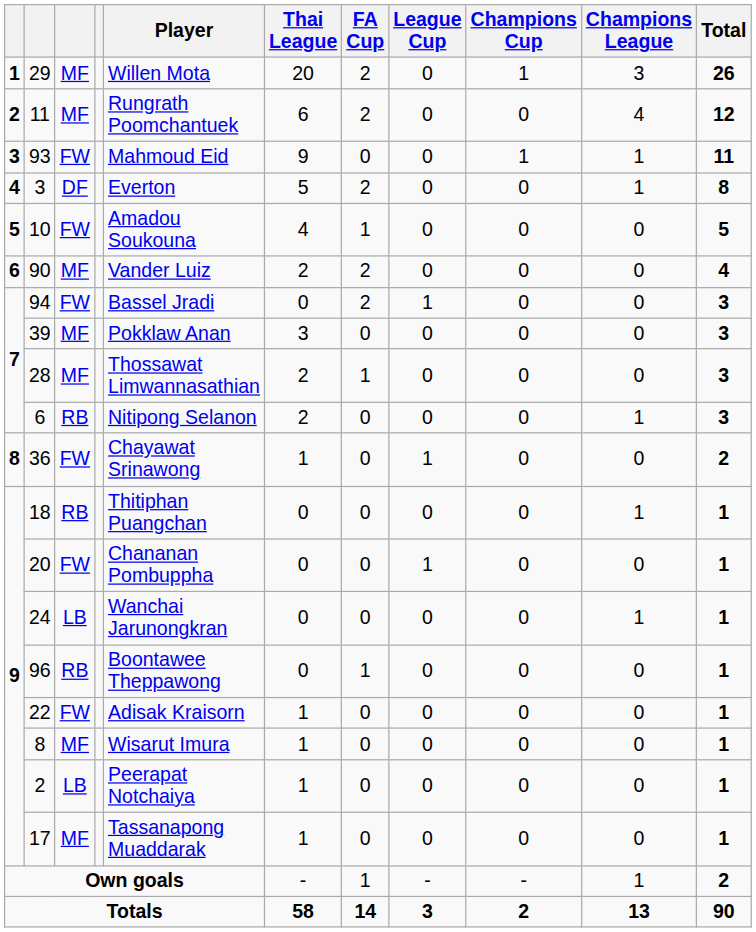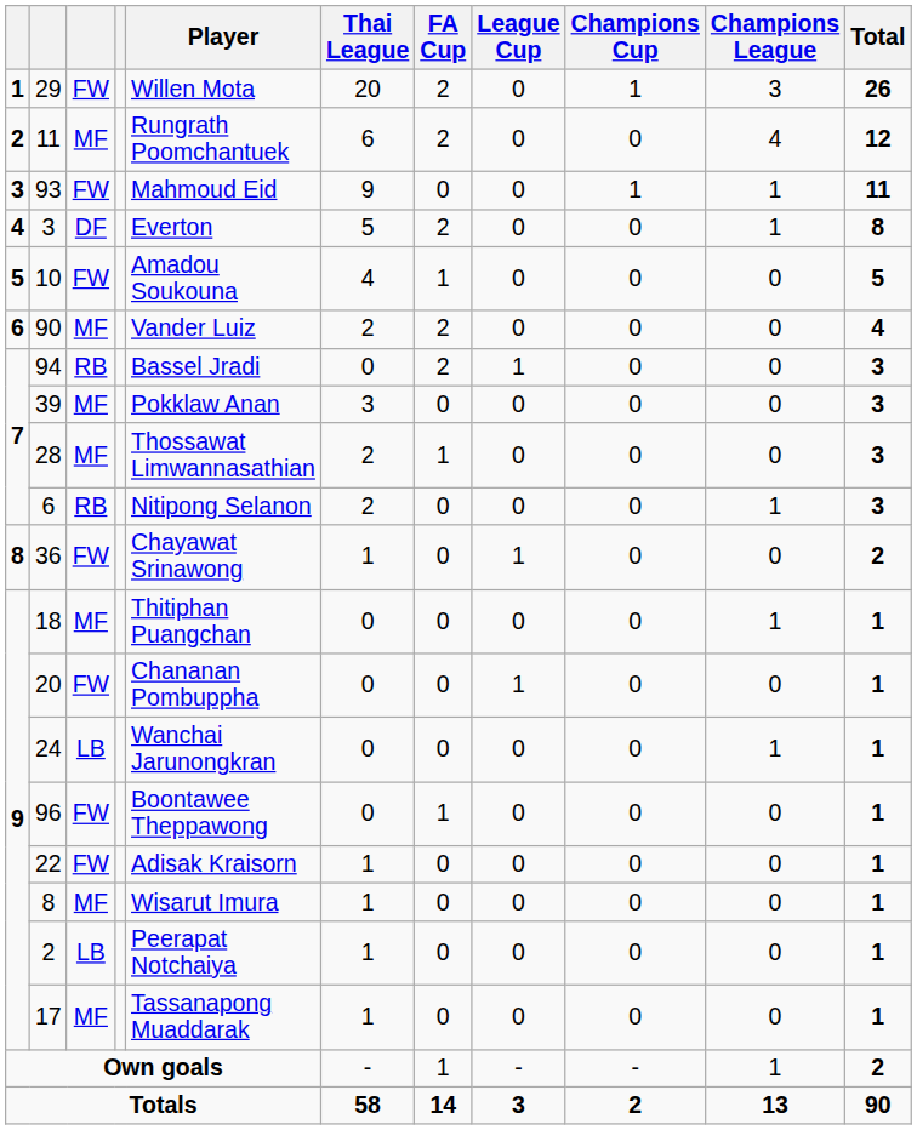29 | column 3: MF -> FW
94 | column 3: FW -> RB
18 | column 3: RB -> MF
96 | column 3: RB -> FW
